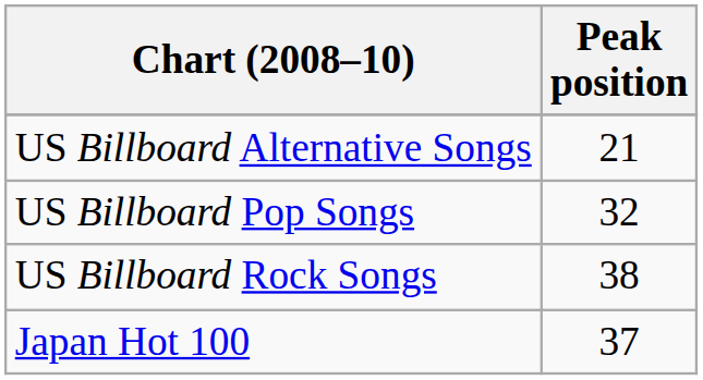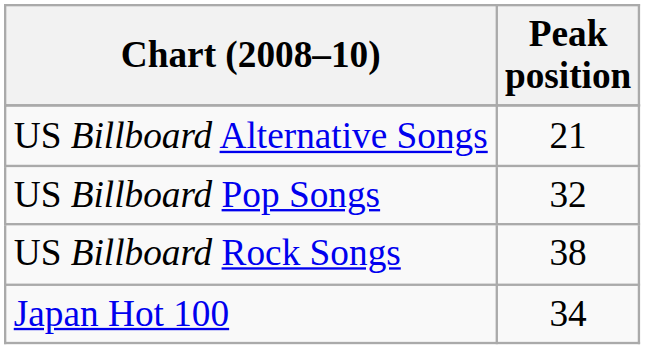Japan Hot 100 | Peak position: 37 -> 34
